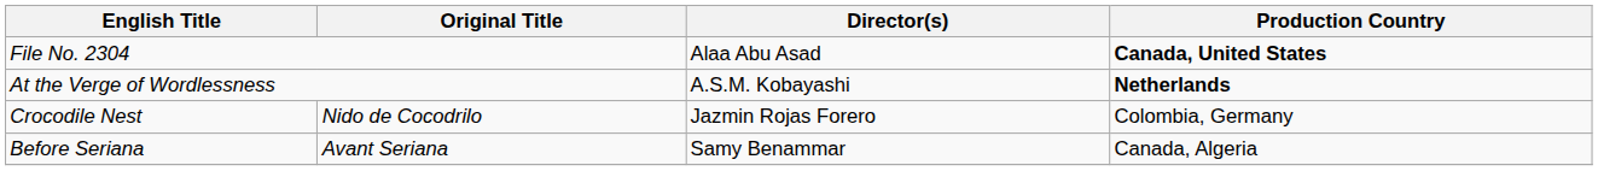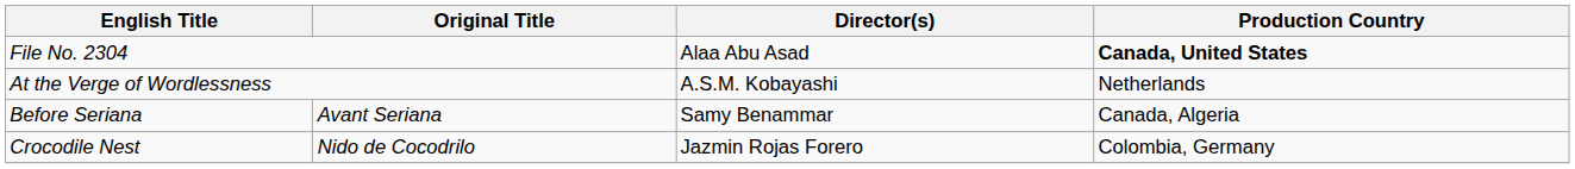At the Verge of Wordlessness | Production Country: bold -> normal
rows swapped: Before Seriana <-> Crocodile Nest
